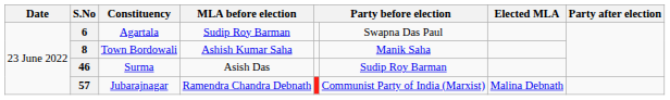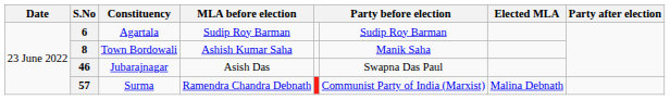6 | column 6: Swapna Das Paul -> Sudip Roy Barman
46 | Constituency: Surma -> Jubarajnagar
46 | column 6: Sudip Roy Barman -> Swapna Das Paul
57 | Constituency: Jubarajnagar -> Surma
